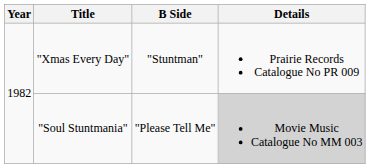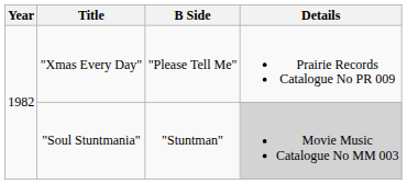"Xmas Every Day" | B Side: "Stuntman" -> "Please Tell Me"
"Soul Stuntmania" | B Side: "Please Tell Me" -> "Stuntman"
